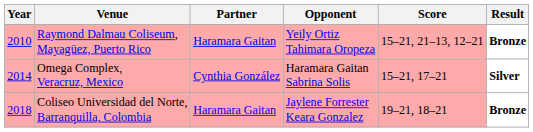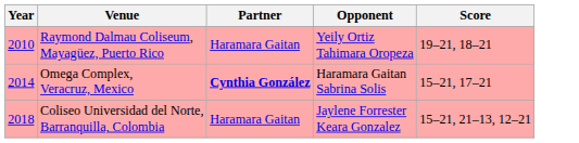- column: Result | Bronze | Silver | Bronze
Raymond Dalmau Coliseum, Mayagüez, Puerto Rico | Score: 15–21, 21–13, 12–21 -> 19–21, 18–21
Omega Complex, Veracruz, Mexico | Partner: normal -> bold
Coliseo Universidad del Norte, Barranquilla, Colombia | Score: 19–21, 18–21 -> 15–21, 21–13, 12–21
